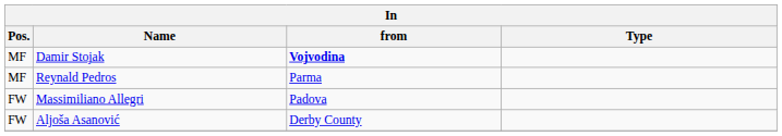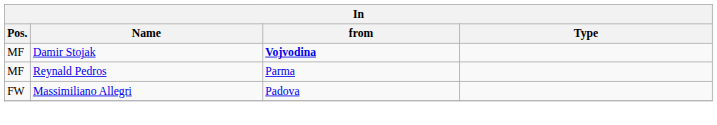- row: FW | Aljoša Asanović | Derby County
